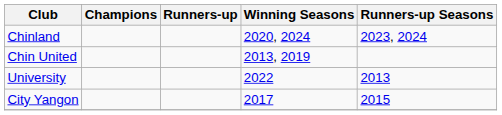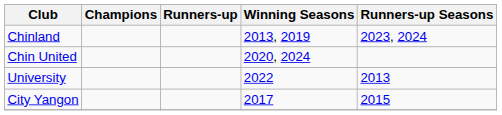Chinland | Winning Seasons: 2020, 2024 -> 2013, 2019
Chin United | Winning Seasons: 2013, 2019 -> 2020, 2024
